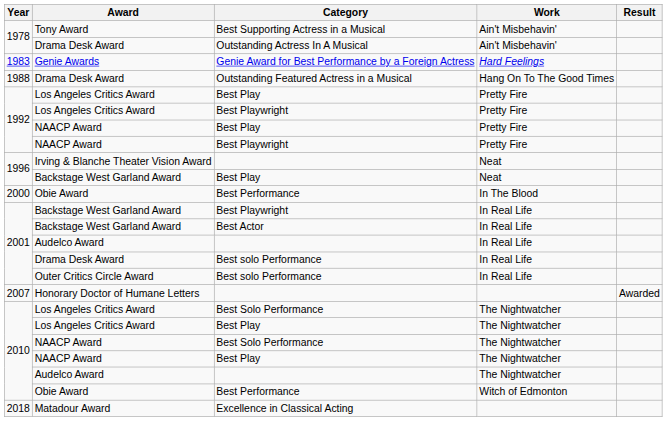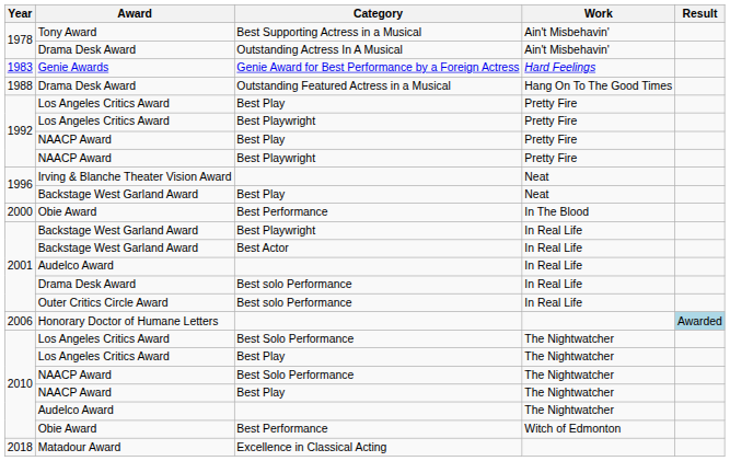Honorary Doctor of Humane Letters | Year: 2007 -> 2006
Honorary Doctor of Humane Letters | Result: no background -> lightblue background
